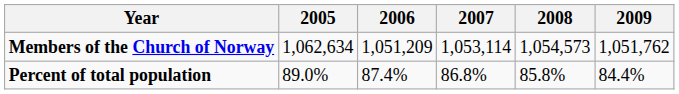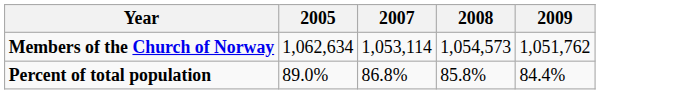- column: 2006 | 1,051,209 | 87.4%
